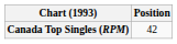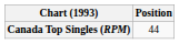Canada Top Singles (RPM) | Position: 42 -> 44
